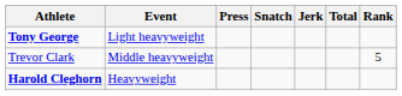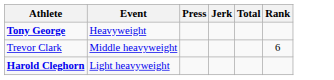- column: Snatch
Tony George | Event: Light heavyweight -> Heavyweight
Trevor Clark | Rank: 5 -> 6
Harold Cleghorn | Event: Heavyweight -> Light heavyweight
